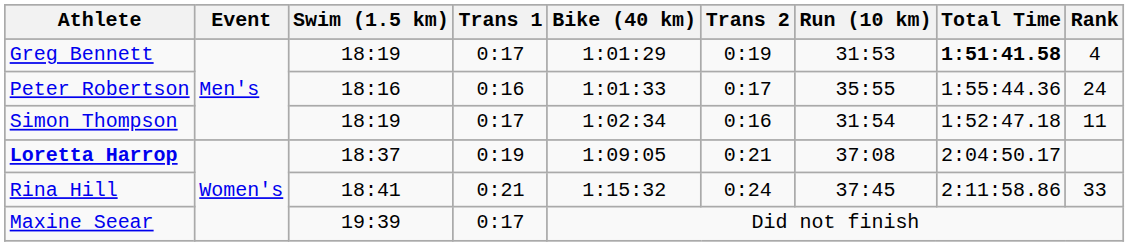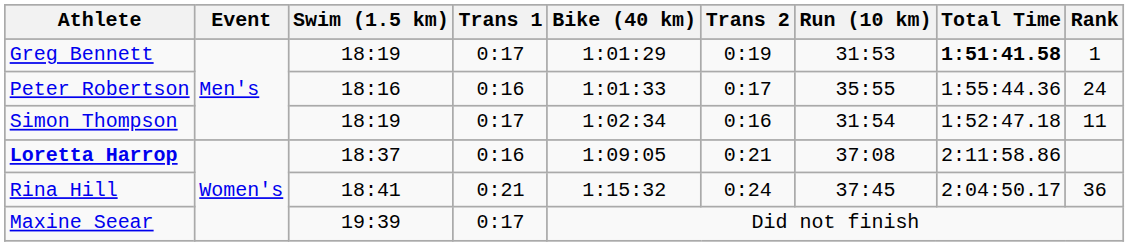Greg Bennett | Rank: 4 -> 1
Loretta Harrop | Trans 1: 0:19 -> 0:16
Loretta Harrop | Total Time: 2:04:50.17 -> 2:11:58.86
Rina Hill | Total Time: 2:11:58.86 -> 2:04:50.17
Rina Hill | Rank: 33 -> 36
